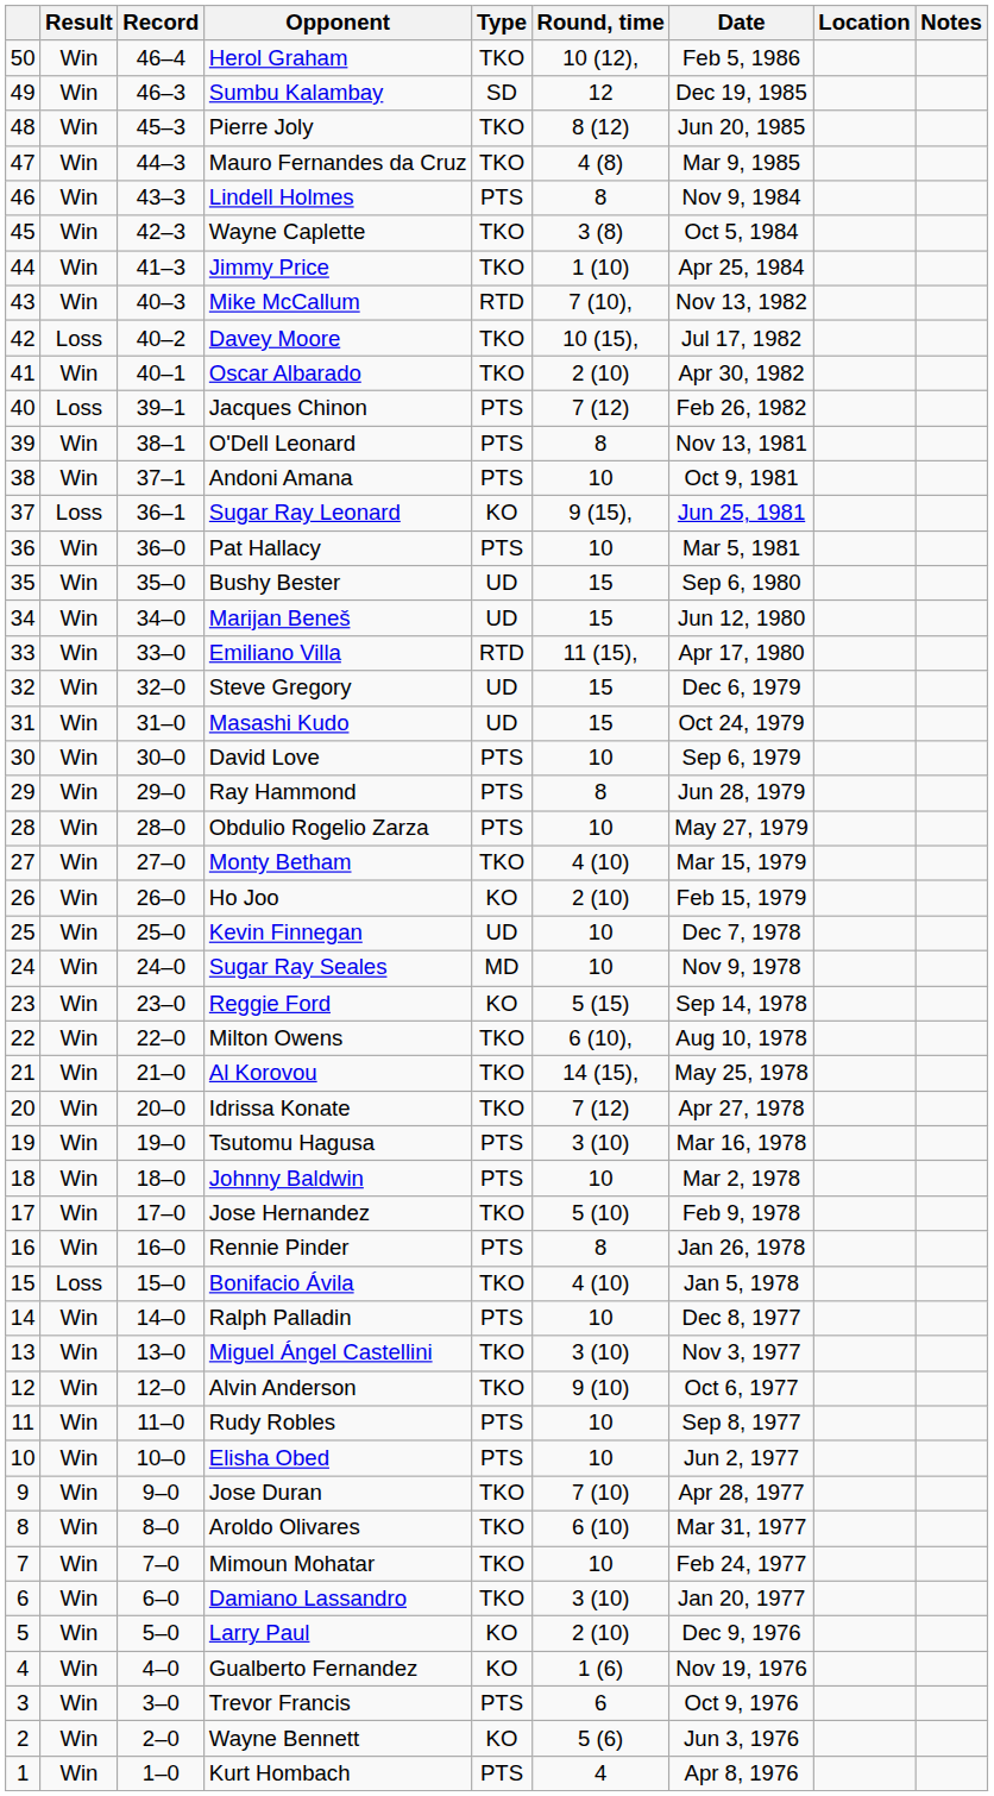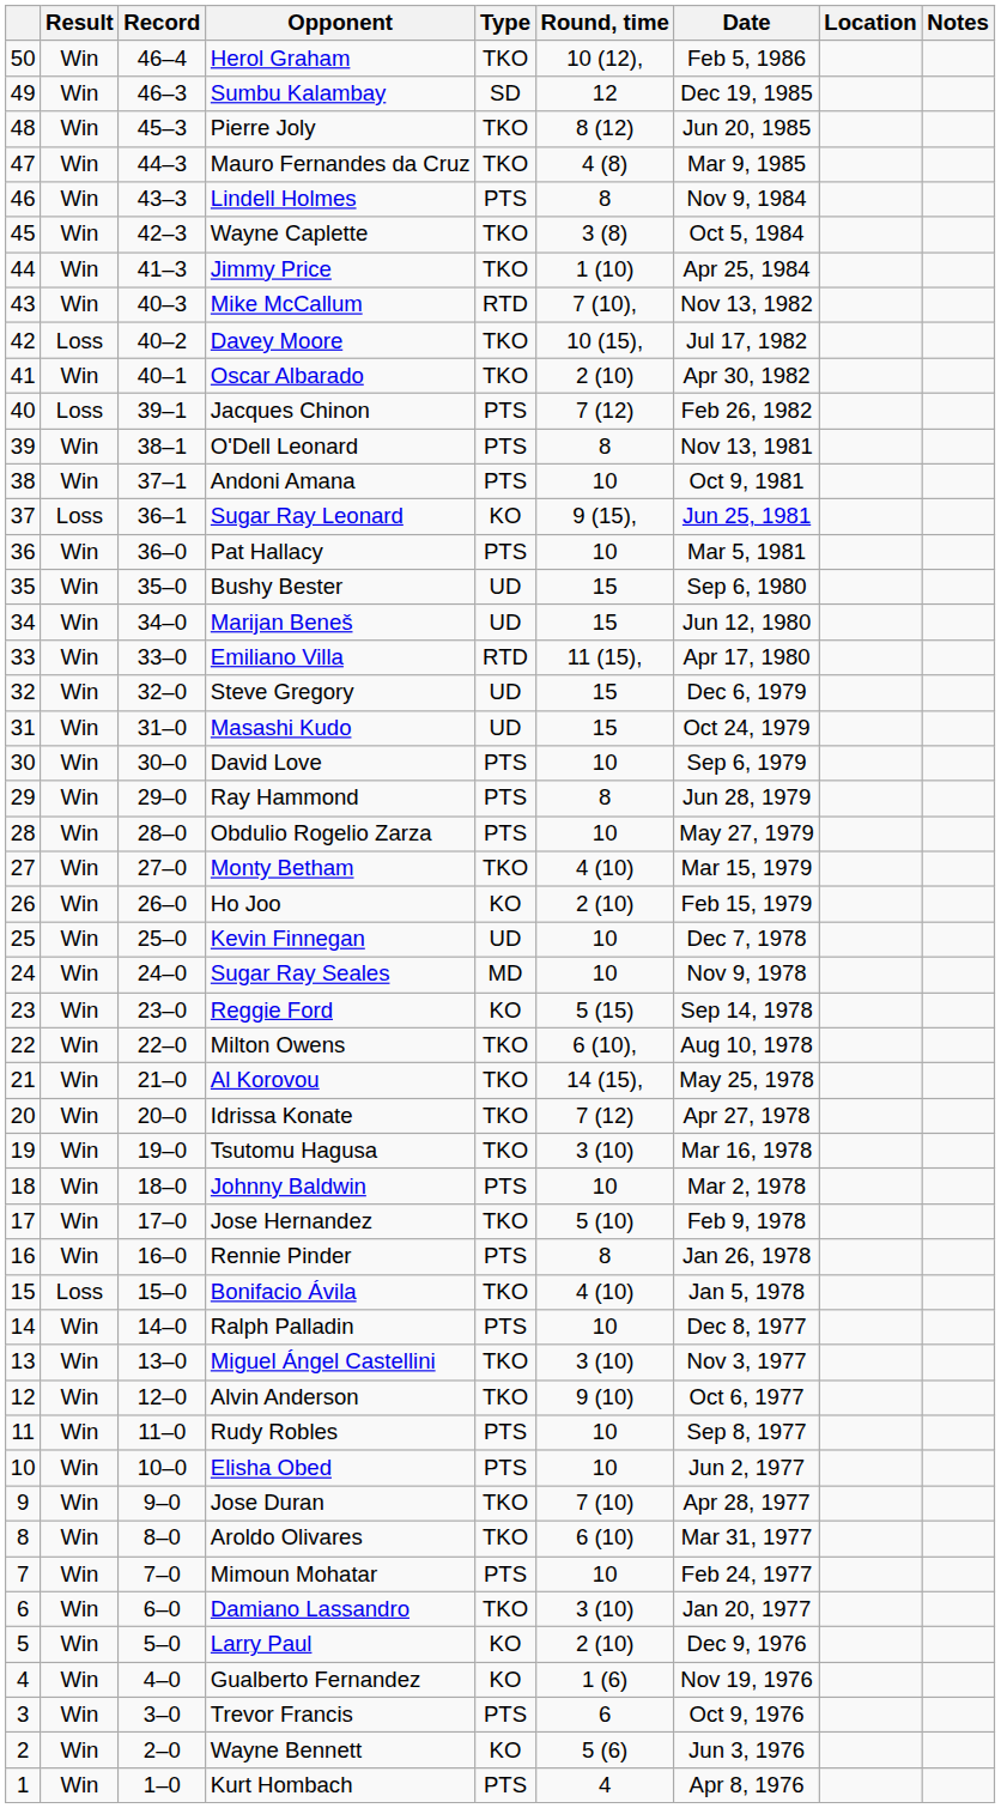Tsutomu Hagusa | Type: PTS -> TKO
Mimoun Mohatar | Type: TKO -> PTS
